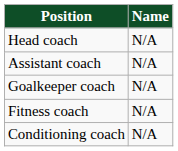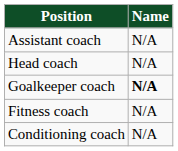rows swapped: Head coach <-> Assistant coach
Goalkeeper coach | Name: normal -> bold
